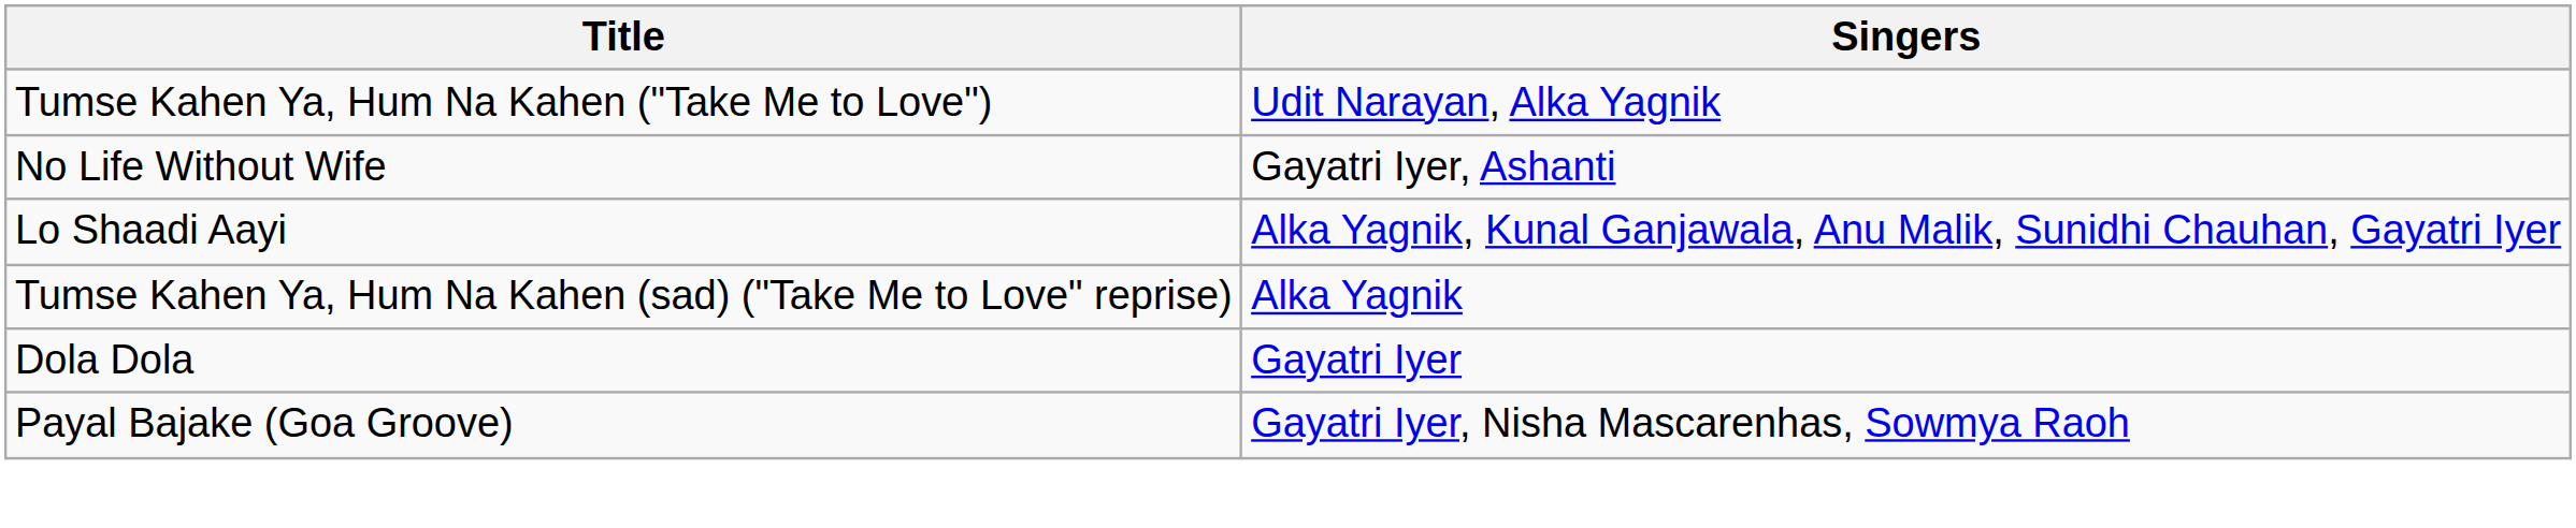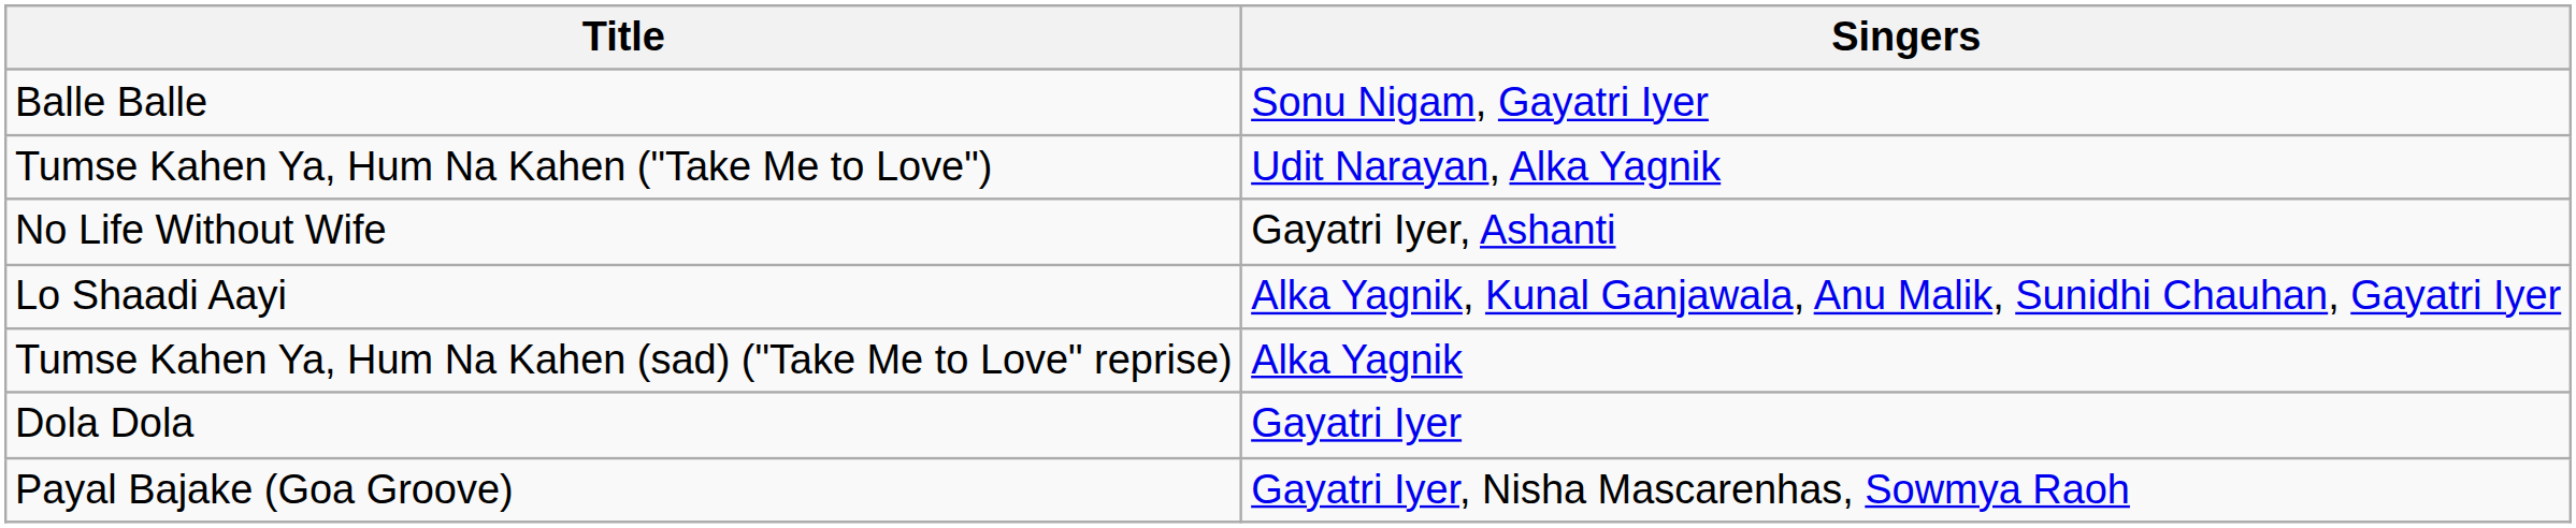+ row: Balle Balle | Sonu Nigam, Gayatri Iyer
